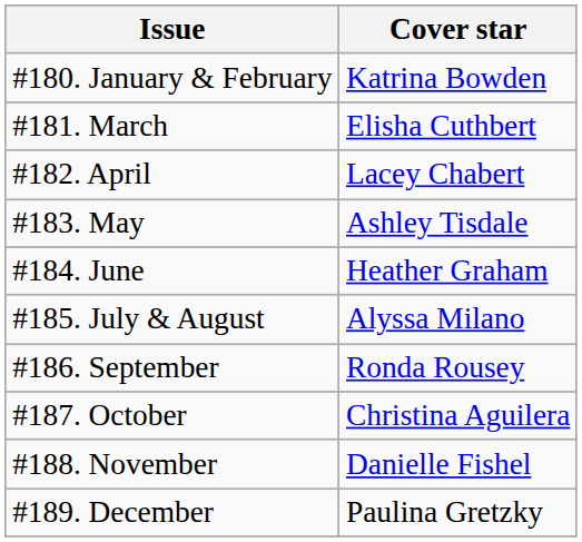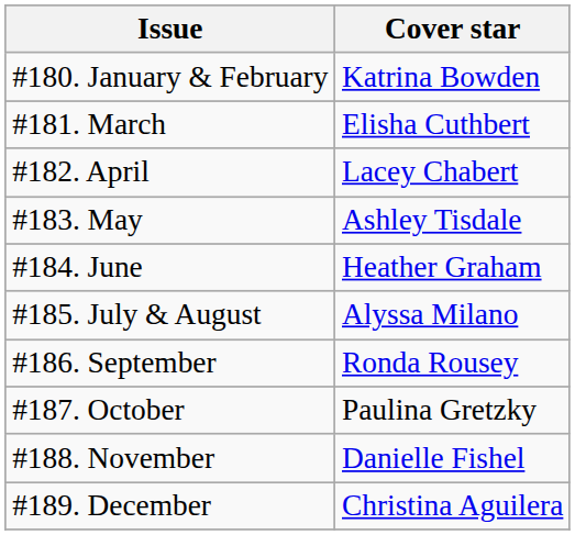#187. October | Cover star: Christina Aguilera -> Paulina Gretzky
#189. December | Cover star: Paulina Gretzky -> Christina Aguilera
